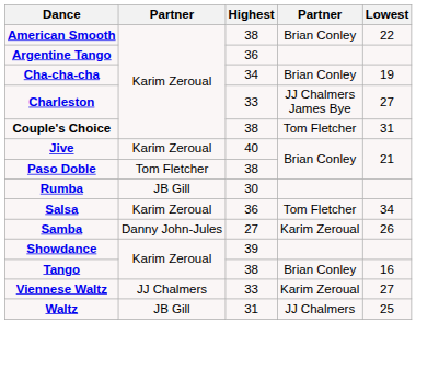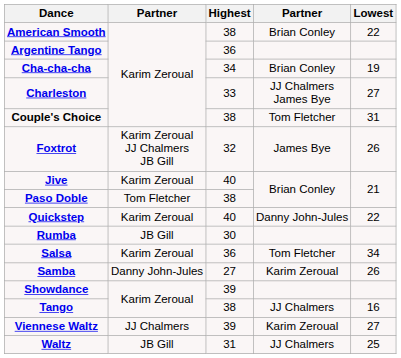+ row: Foxtrot | Karim Zeroual JJ Chalmers JB Gill | 32 | James Bye | 26
+ row: Quickstep | Karim Zeroual | 40 | Danny John-Jules | 22
Tango | column 4: Brian Conley -> JJ Chalmers
Viennese Waltz | Highest: 33 -> 39
